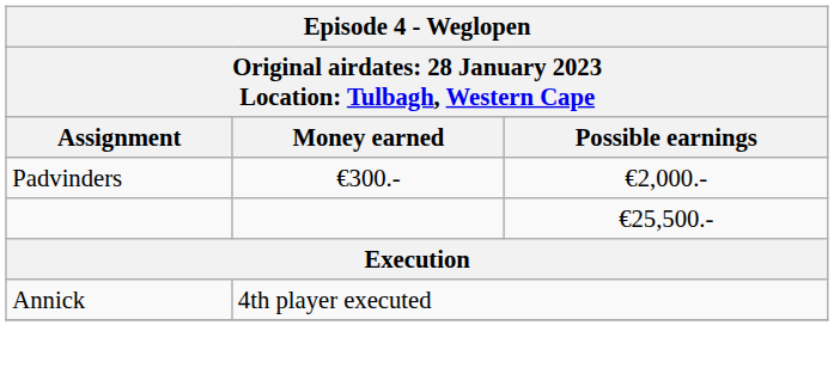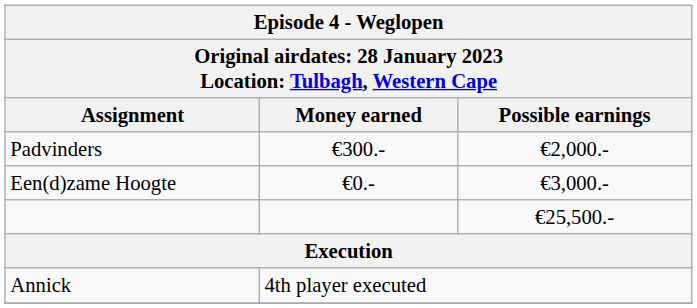+ row: Een(d)zame Hoogte | €0.- | €3,000.-
